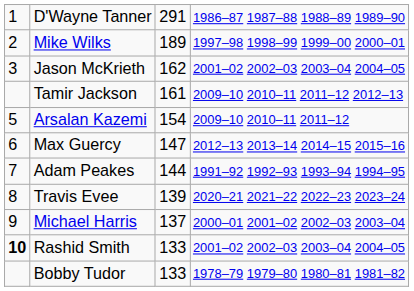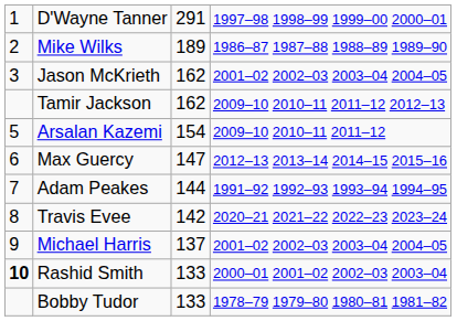D'Wayne Tanner | column 4: 1986–87 1987–88 1988–89 1989–90 -> 1997–98 1998–99 1999–00 2000–01
Mike Wilks | column 4: 1997–98 1998–99 1999–00 2000–01 -> 1986–87 1987–88 1988–89 1989–90
Tamir Jackson | column 3: 161 -> 162
Travis Evee | column 3: 139 -> 142
Michael Harris | column 4: 2000–01 2001–02 2002–03 2003–04 -> 2001–02 2002–03 2003–04 2004–05
Rashid Smith | column 4: 2001–02 2002–03 2003–04 2004–05 -> 2000–01 2001–02 2002–03 2003–04
